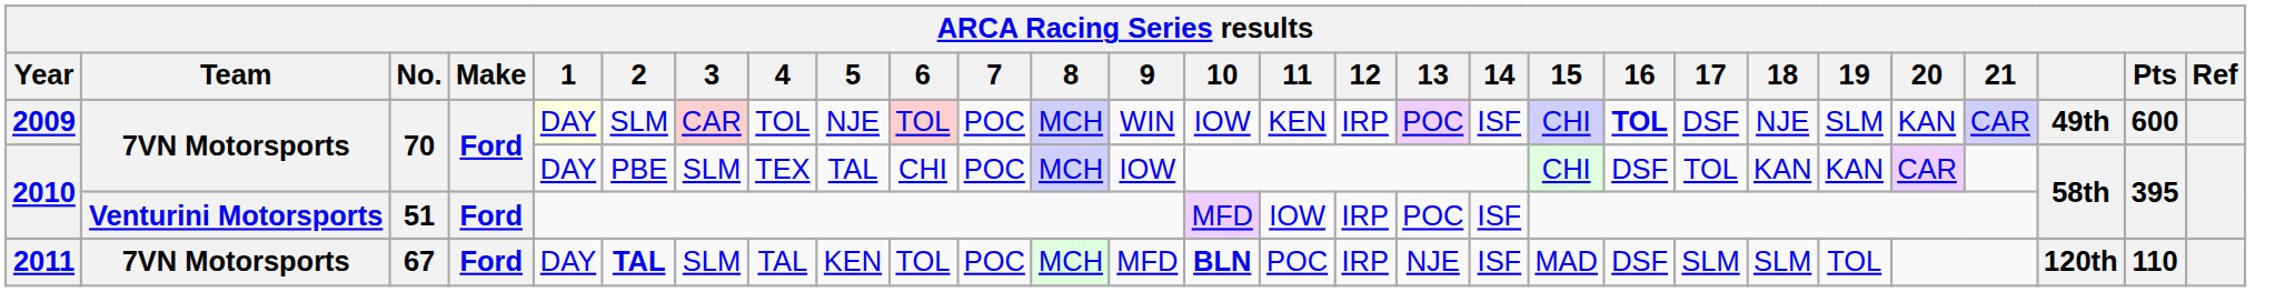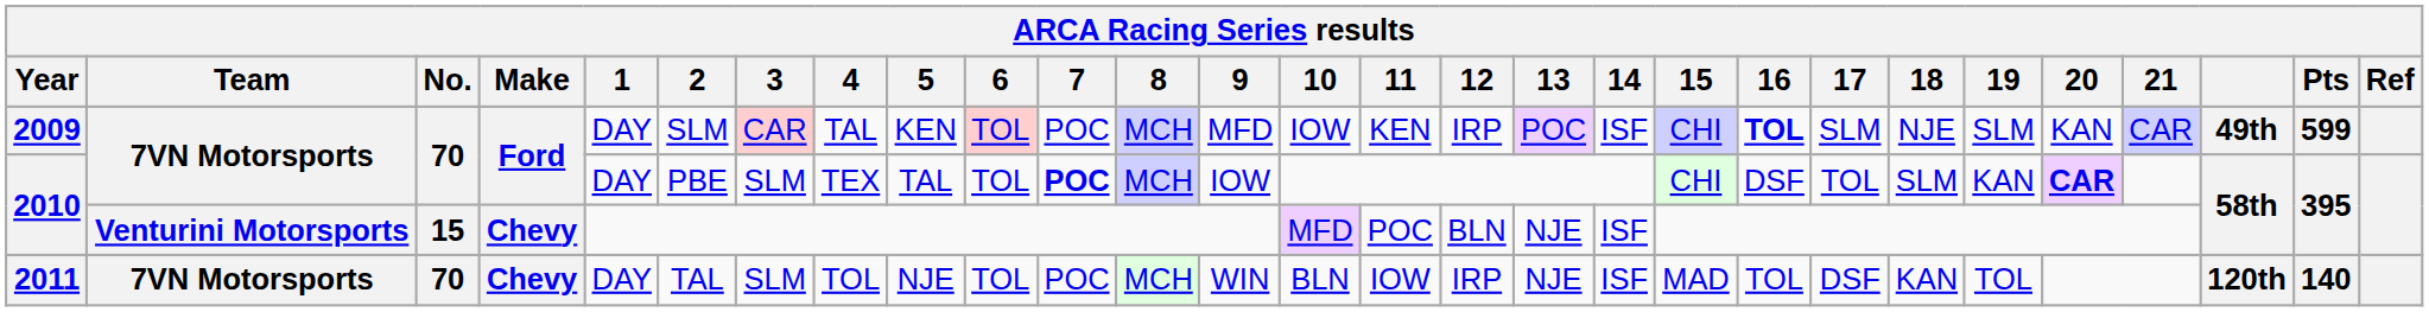2009 | 1: lightyellow background -> no background
2009 | 4: TOL -> TAL
2009 | 5: NJE -> KEN
2009 | 9: WIN -> MFD
2009 | 17: DSF -> SLM
2009 | Pts: 600 -> 599
2010 / 7VN Motorsports | 6: CHI -> TOL
2010 / 7VN Motorsports | 7: normal -> bold
2010 / 7VN Motorsports | 18: KAN -> SLM
2010 / 7VN Motorsports | 20: normal -> bold
2010 / Venturini Motorsports | No.: 51 -> 15
2010 / Venturini Motorsports | Make: Ford -> Chevy
2010 / Venturini Motorsports | 11: IOW -> POC
2010 / Venturini Motorsports | 12: IRP -> BLN
2010 / Venturini Motorsports | 13: POC -> NJE
2011 | No.: 67 -> 70
2011 | Make: Ford -> Chevy
2011 | 2: bold -> normal
2011 | 4: TAL -> TOL
2011 | 5: KEN -> NJE
2011 | 9: MFD -> WIN
2011 | 10: bold -> normal
2011 | 11: POC -> IOW
2011 | 16: DSF -> TOL
2011 | 17: SLM -> DSF
2011 | 18: SLM -> KAN
2011 | Pts: 110 -> 140
